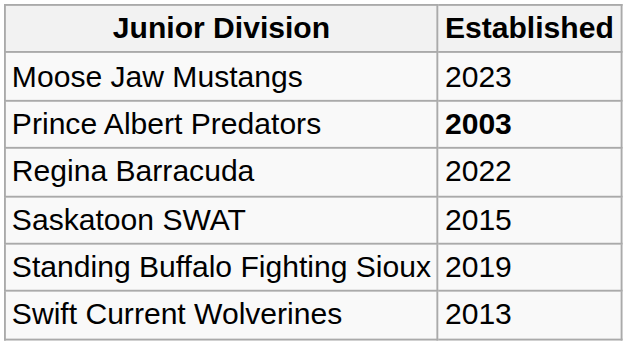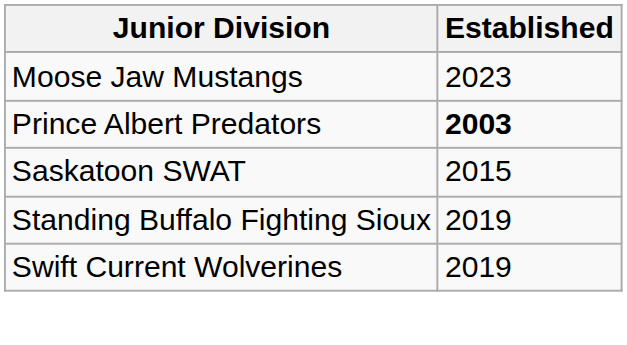- row: Regina Barracuda | 2022
Swift Current Wolverines | Established: 2013 -> 2019
